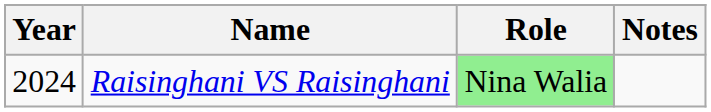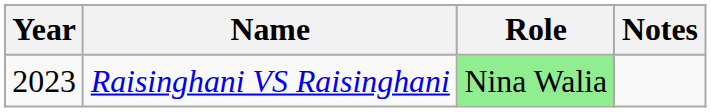Raisinghani VS Raisinghani | Year: 2024 -> 2023
